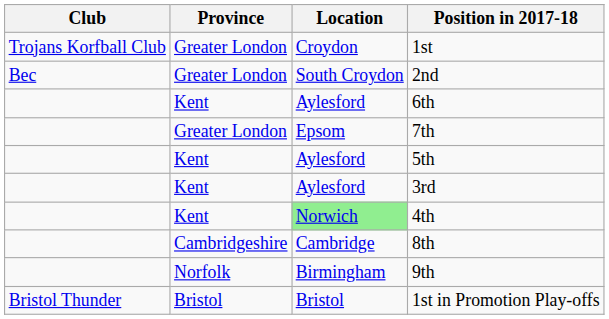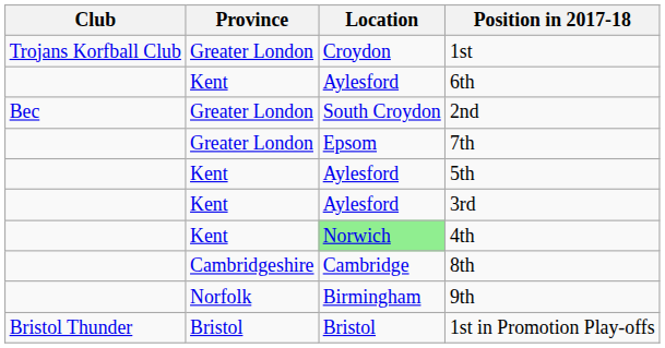rows swapped: 2nd <-> 6th
